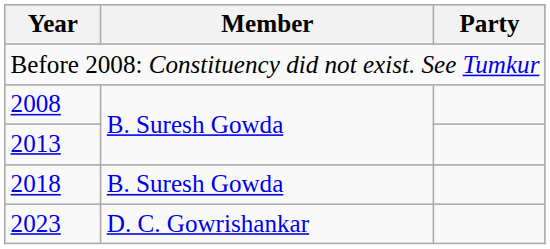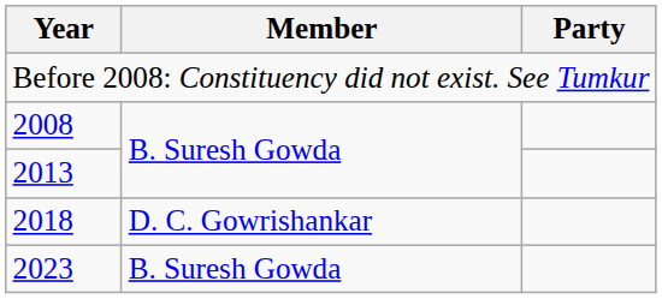2018 | Member: B. Suresh Gowda -> D. C. Gowrishankar
2023 | Member: D. C. Gowrishankar -> B. Suresh Gowda
